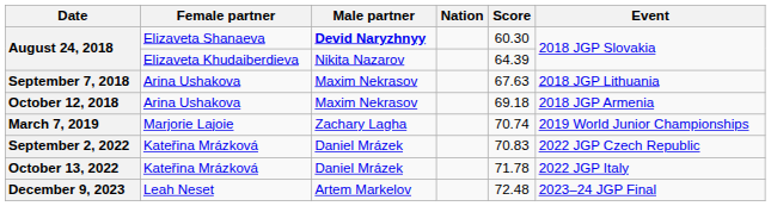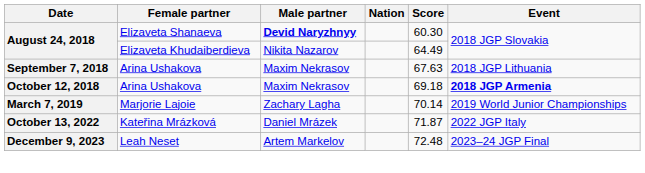August 24, 2018 / Elizaveta Khudaiberdieva | Score: 64.39 -> 64.49
October 12, 2018 | Event: normal -> bold
March 7, 2019 | Score: 70.74 -> 70.14
- row: September 2, 2022 | Kateřina Mrázková | Daniel Mrázek | 70.83 | 2022 JGP Czech Republic
October 13, 2022 | Score: 71.78 -> 71.87
